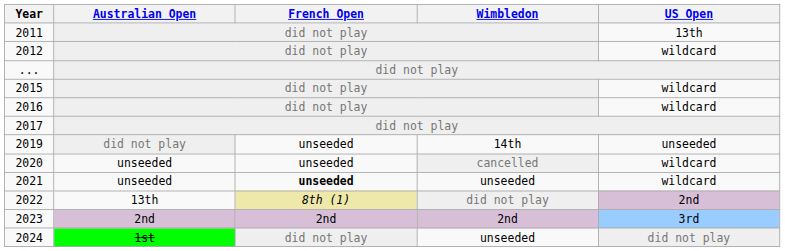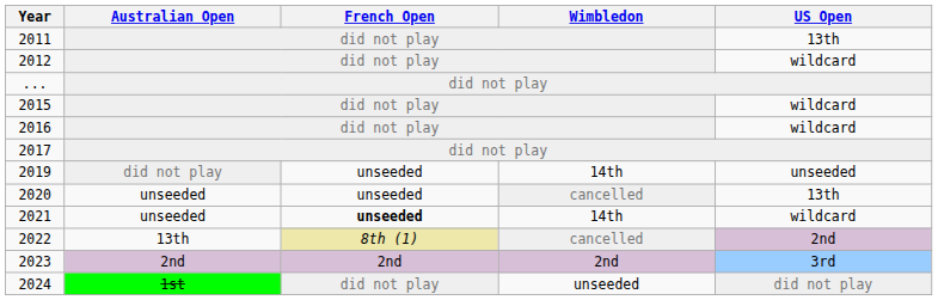2020 | US Open: wildcard -> 13th
2021 | Wimbledon: unseeded -> 14th
2022 | Wimbledon: did not play -> cancelled
